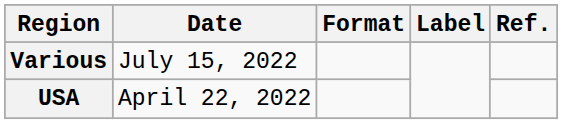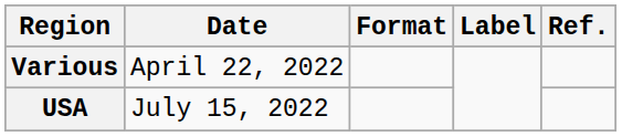Various | Date: July 15, 2022 -> April 22, 2022
USA | Date: April 22, 2022 -> July 15, 2022
